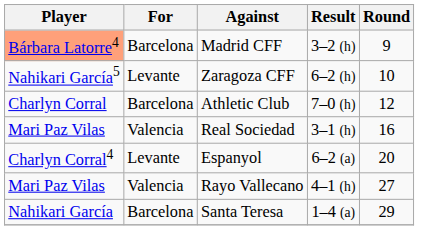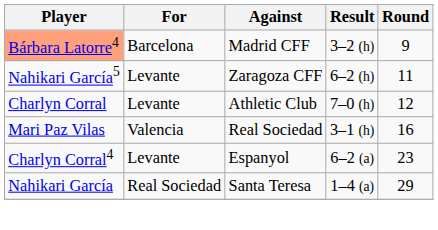Zaragoza CFF | Round: 10 -> 11
Athletic Club | For: Barcelona -> Levante
Espanyol | Round: 20 -> 23
- row: Mari Paz Vilas | Valencia | Rayo Vallecano | 4–1 (h) | 27
Santa Teresa | For: Barcelona -> Real Sociedad
